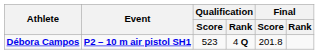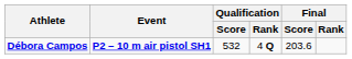Débora Campos | Qualification / Score: 523 -> 532
Débora Campos | Final / Score: 201.8 -> 203.6
